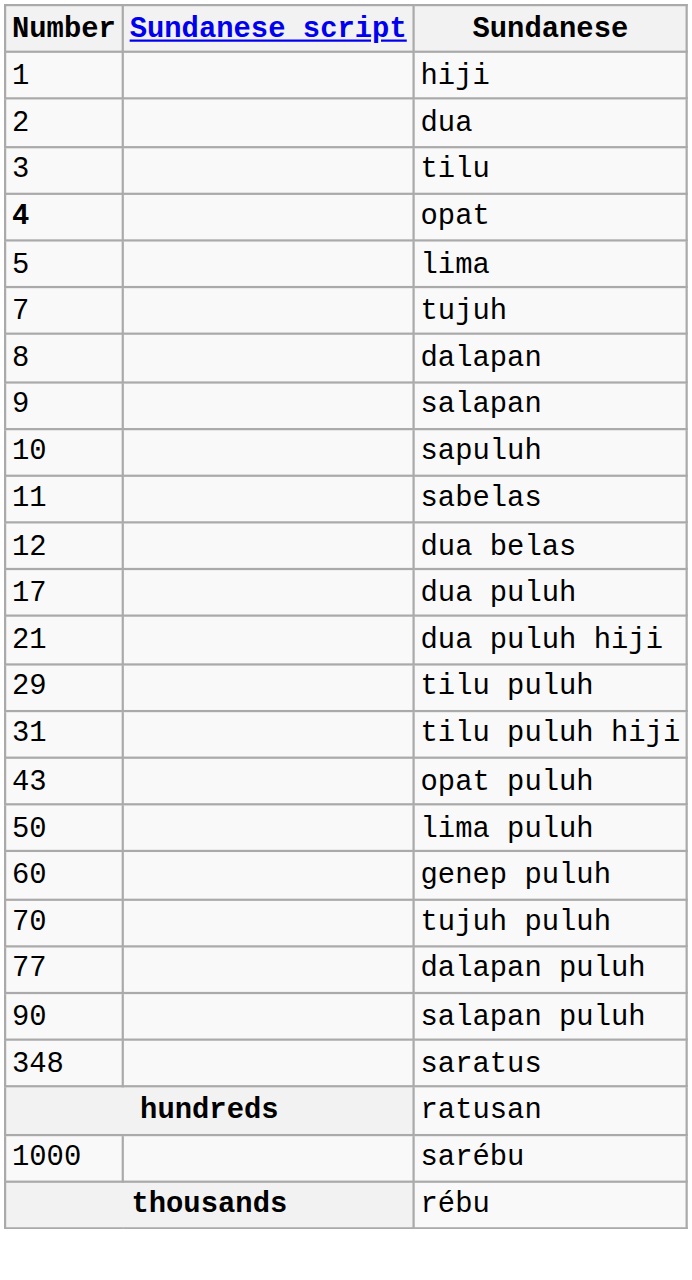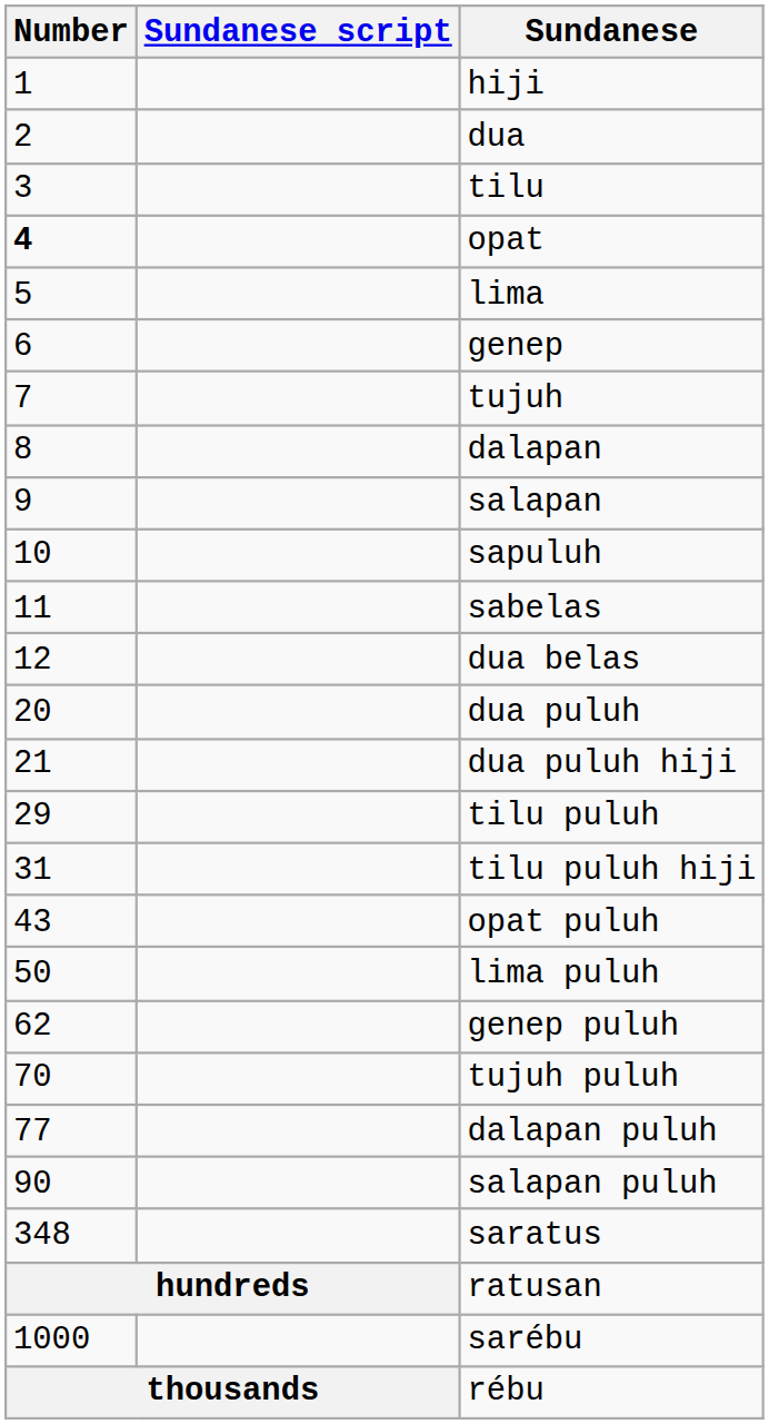+ row: 6 | genep
dua puluh | Number: 17 -> 20
genep puluh | Number: 60 -> 62
